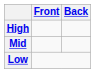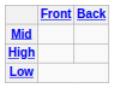rows swapped: High <-> Mid
